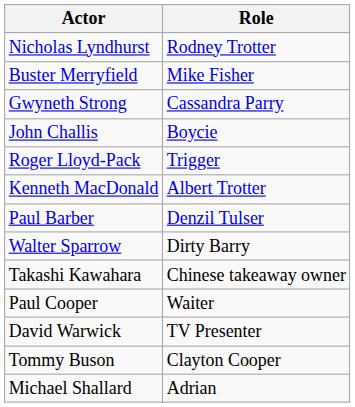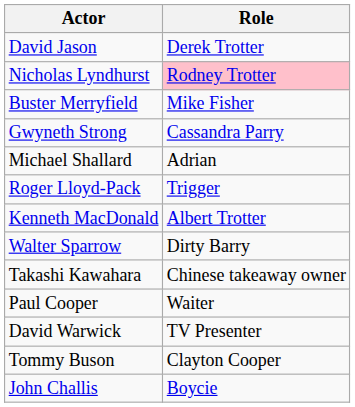+ row: David Jason | Derek Trotter
Nicholas Lyndhurst | Role: no background -> pink background
rows swapped: John Challis <-> Michael Shallard
- row: Paul Barber | Denzil Tulser
